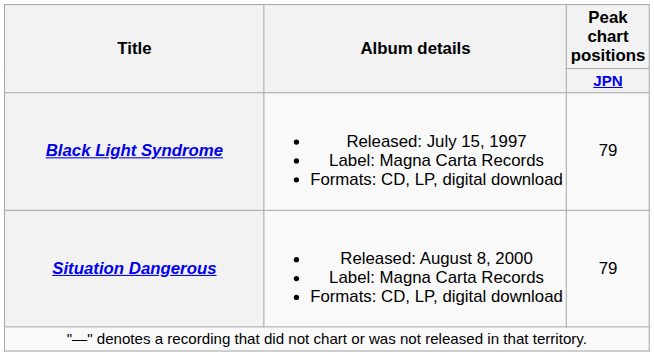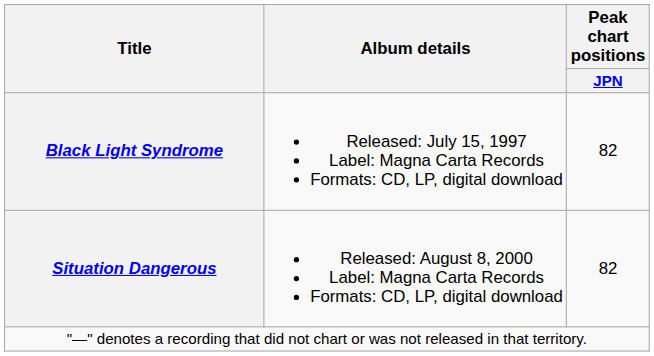Black Light Syndrome | Peak chart positions / JPN: 79 -> 82
Situation Dangerous | Peak chart positions / JPN: 79 -> 82
